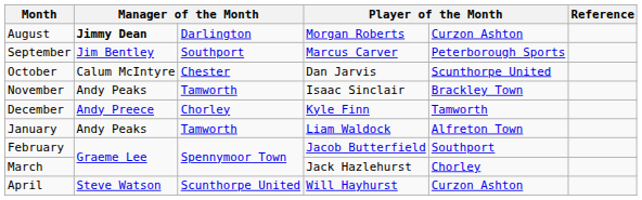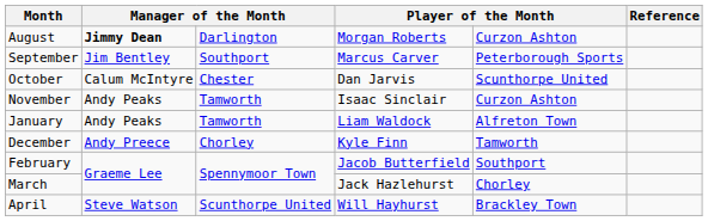November | column 5: Brackley Town -> Curzon Ashton
rows swapped: December <-> January
April | column 5: Curzon Ashton -> Brackley Town
